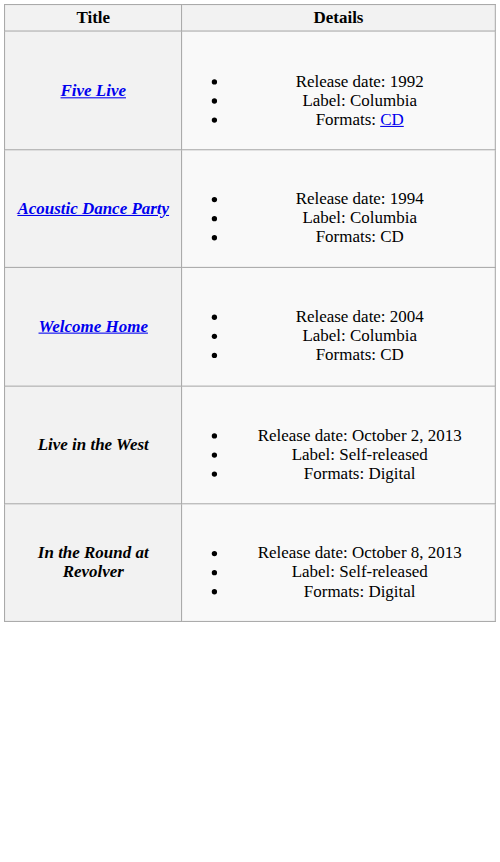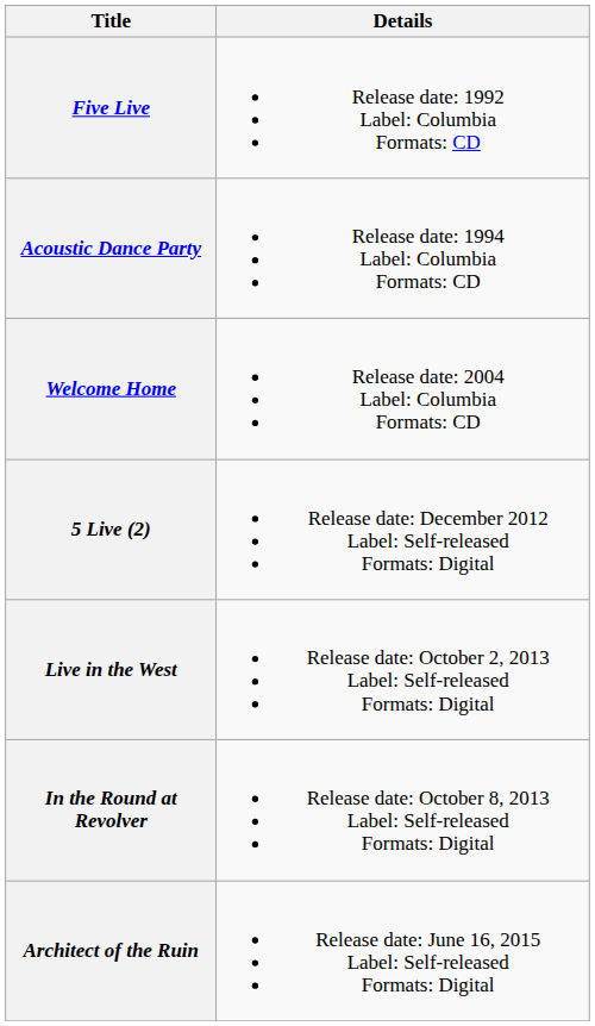+ row: 5 Live (2) | Release date: December 2012 Label: Self-released Formats: Digital
+ row: Architect of the Ruin | Release date: June 16, 2015 Label: Self-released Formats: Digital
